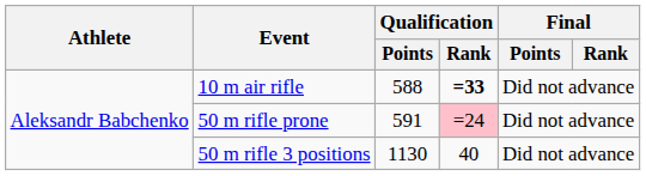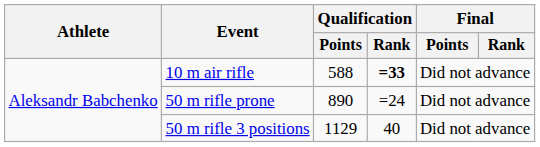50 m rifle prone | Qualification / Points: 591 -> 890
50 m rifle prone | Qualification / Rank: pink background -> no background
50 m rifle 3 positions | Qualification / Points: 1130 -> 1129
